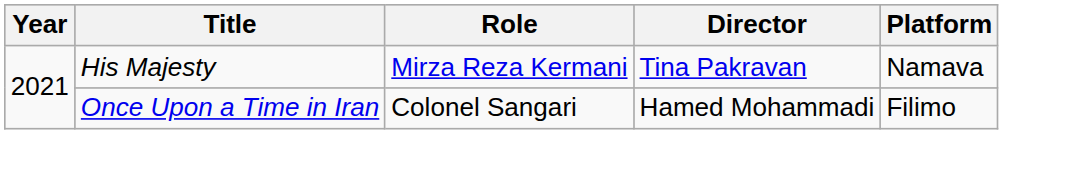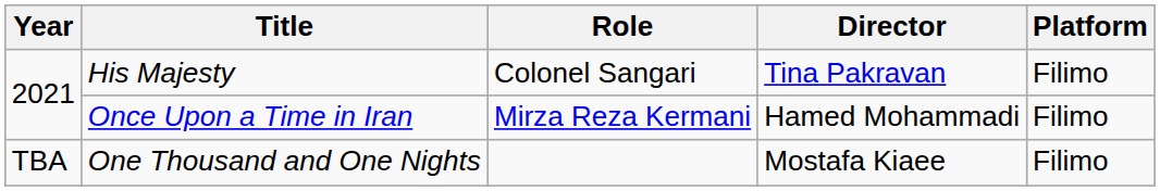His Majesty | Role: Mirza Reza Kermani -> Colonel Sangari
His Majesty | Platform: Namava -> Filimo
Once Upon a Time in Iran | Role: Colonel Sangari -> Mirza Reza Kermani
+ row: TBA | One Thousand and One Nights | Mostafa Kiaee | Filimo
